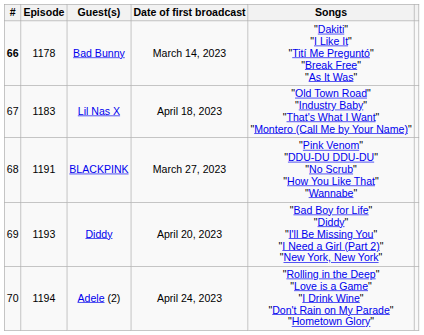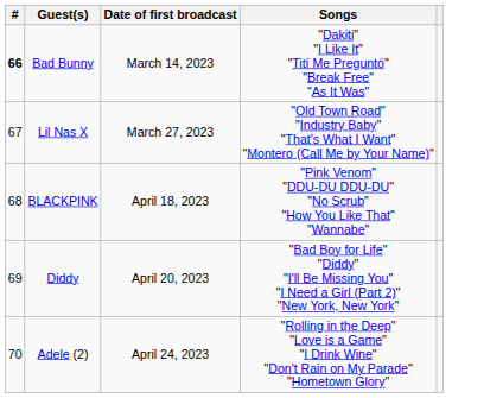- column: Episode | 1178 | 1183 | 1191 | 1193 | 1194
Lil Nas X | Date of first broadcast: April 18, 2023 -> March 27, 2023
BLACKPINK | Date of first broadcast: March 27, 2023 -> April 18, 2023
